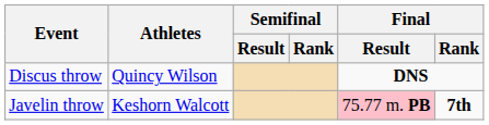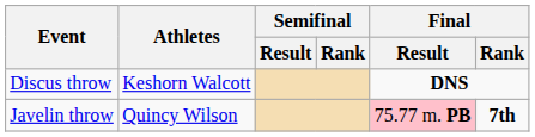Discus throw | Athletes: Quincy Wilson -> Keshorn Walcott
Javelin throw | Athletes: Keshorn Walcott -> Quincy Wilson
